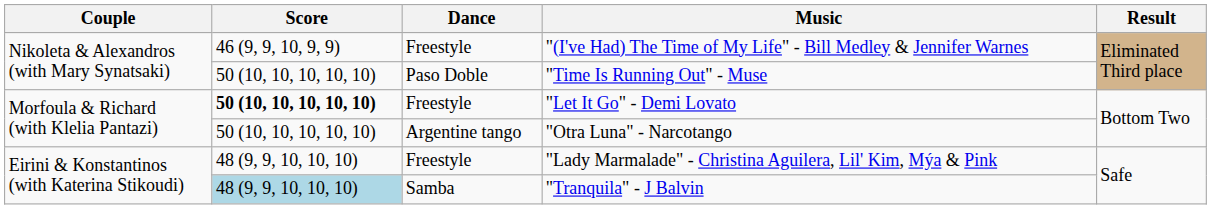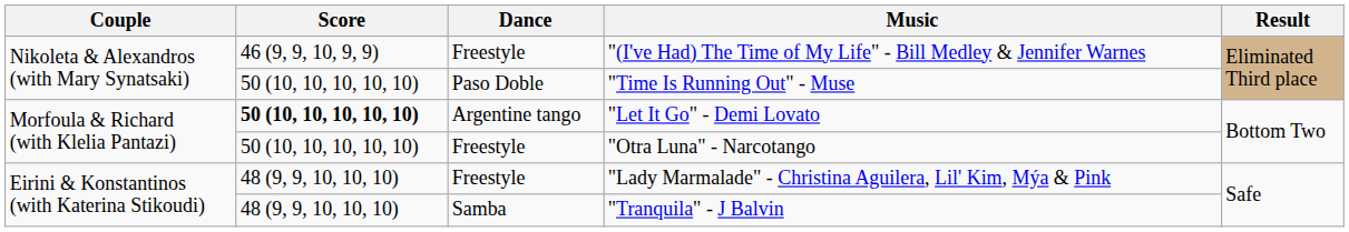"Let It Go" - Demi Lovato | Dance: Freestyle -> Argentine tango
"Otra Luna" - Narcotango | Dance: Argentine tango -> Freestyle
"Tranquila" - J Balvin | Score: lightblue background -> no background
